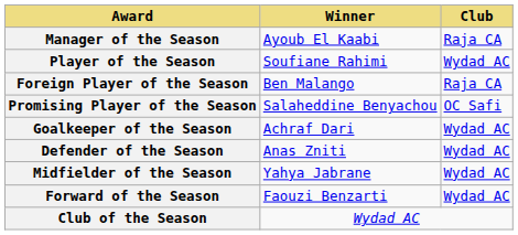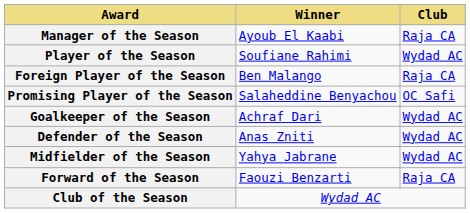Forward of the Season | Club: Wydad AC -> Raja CA
